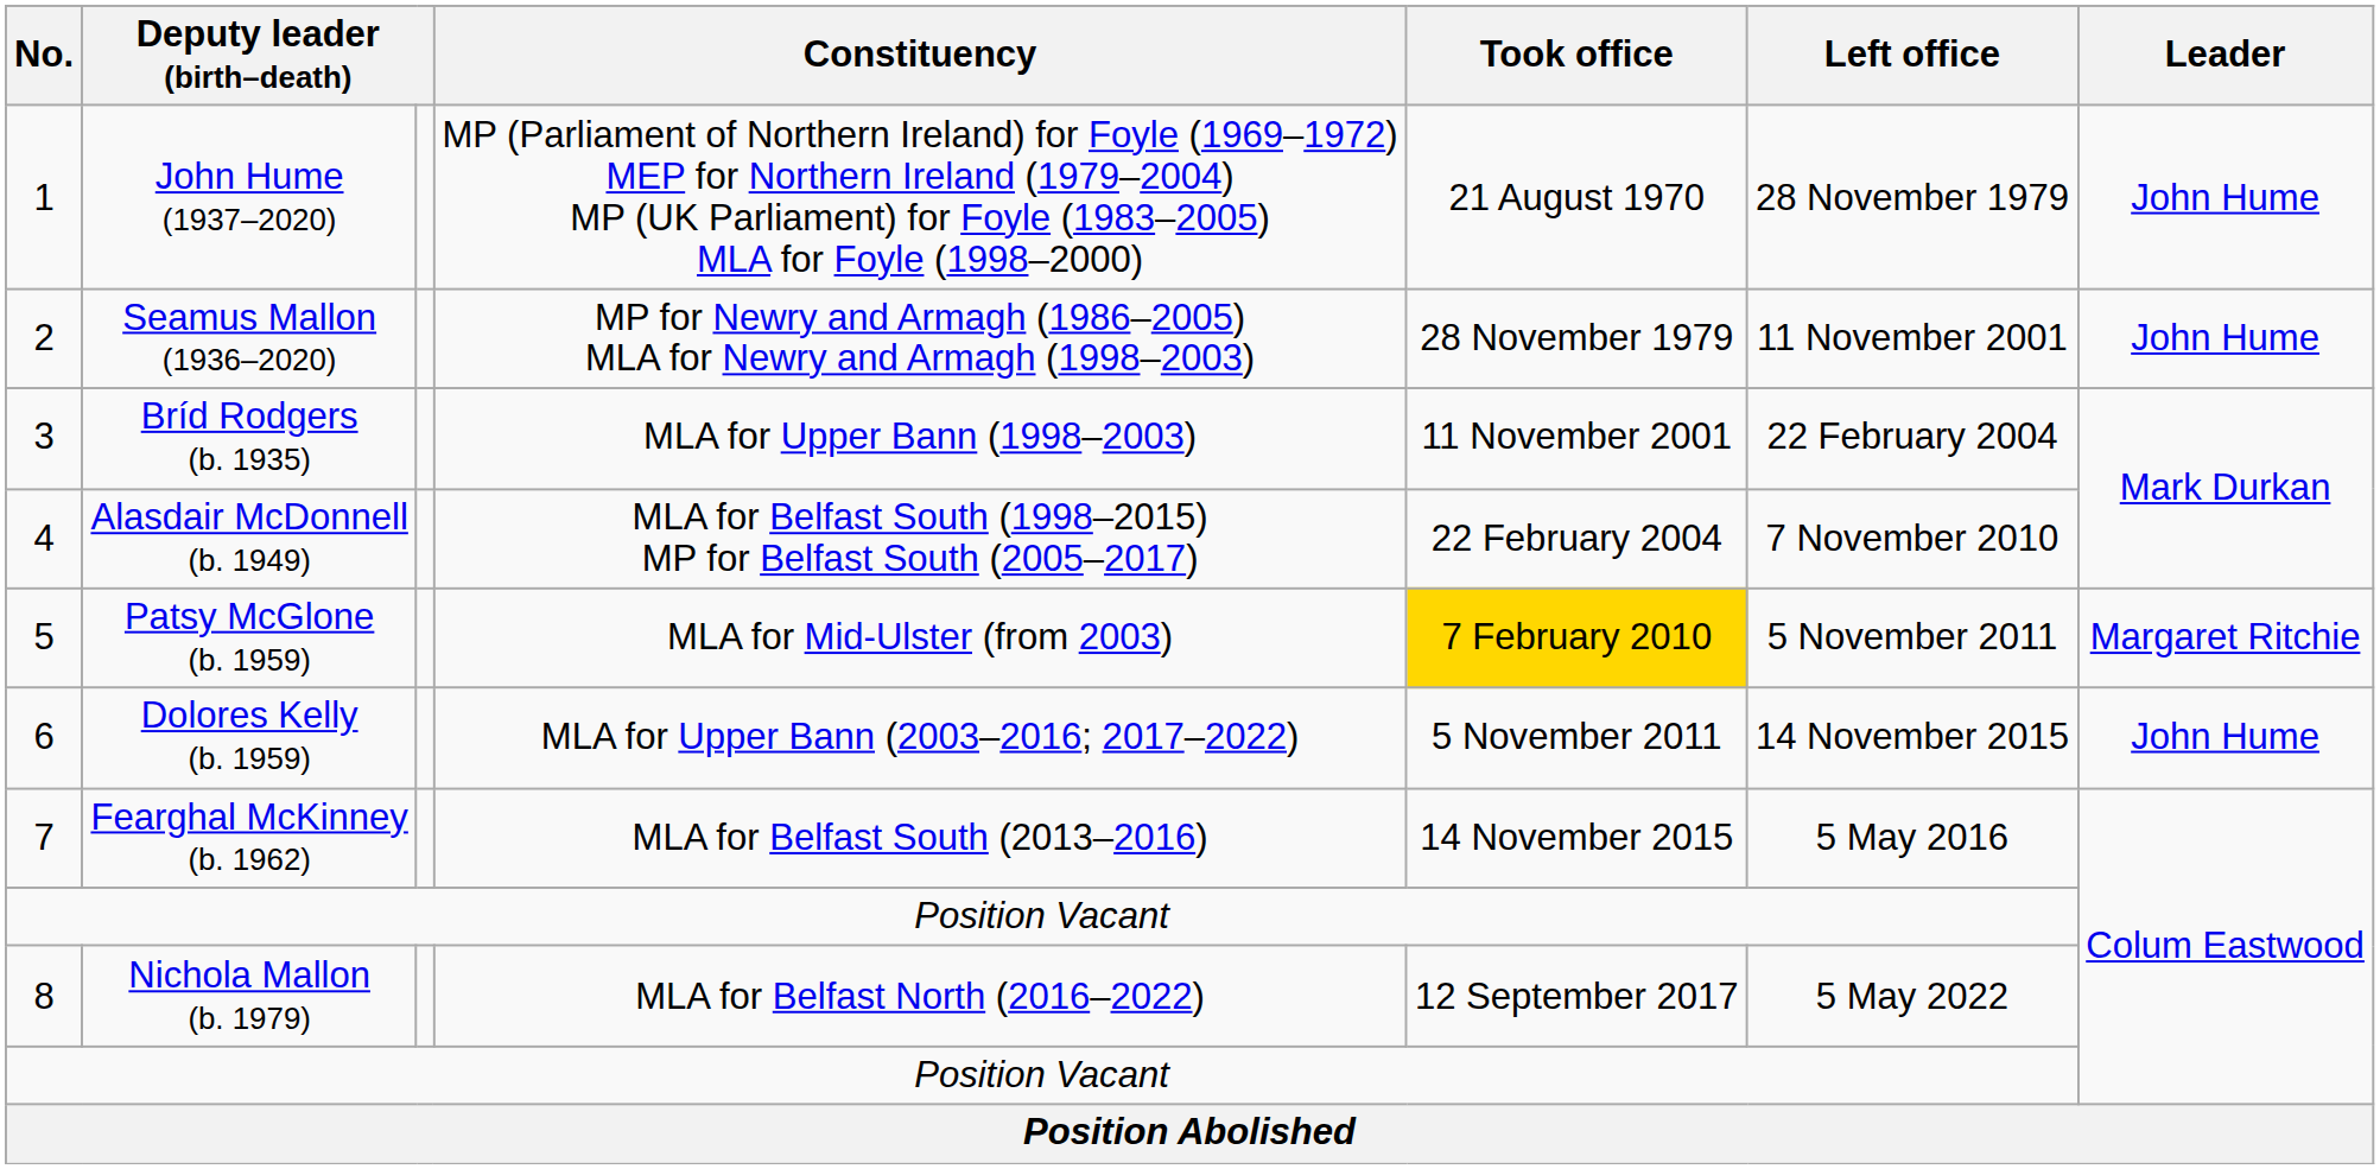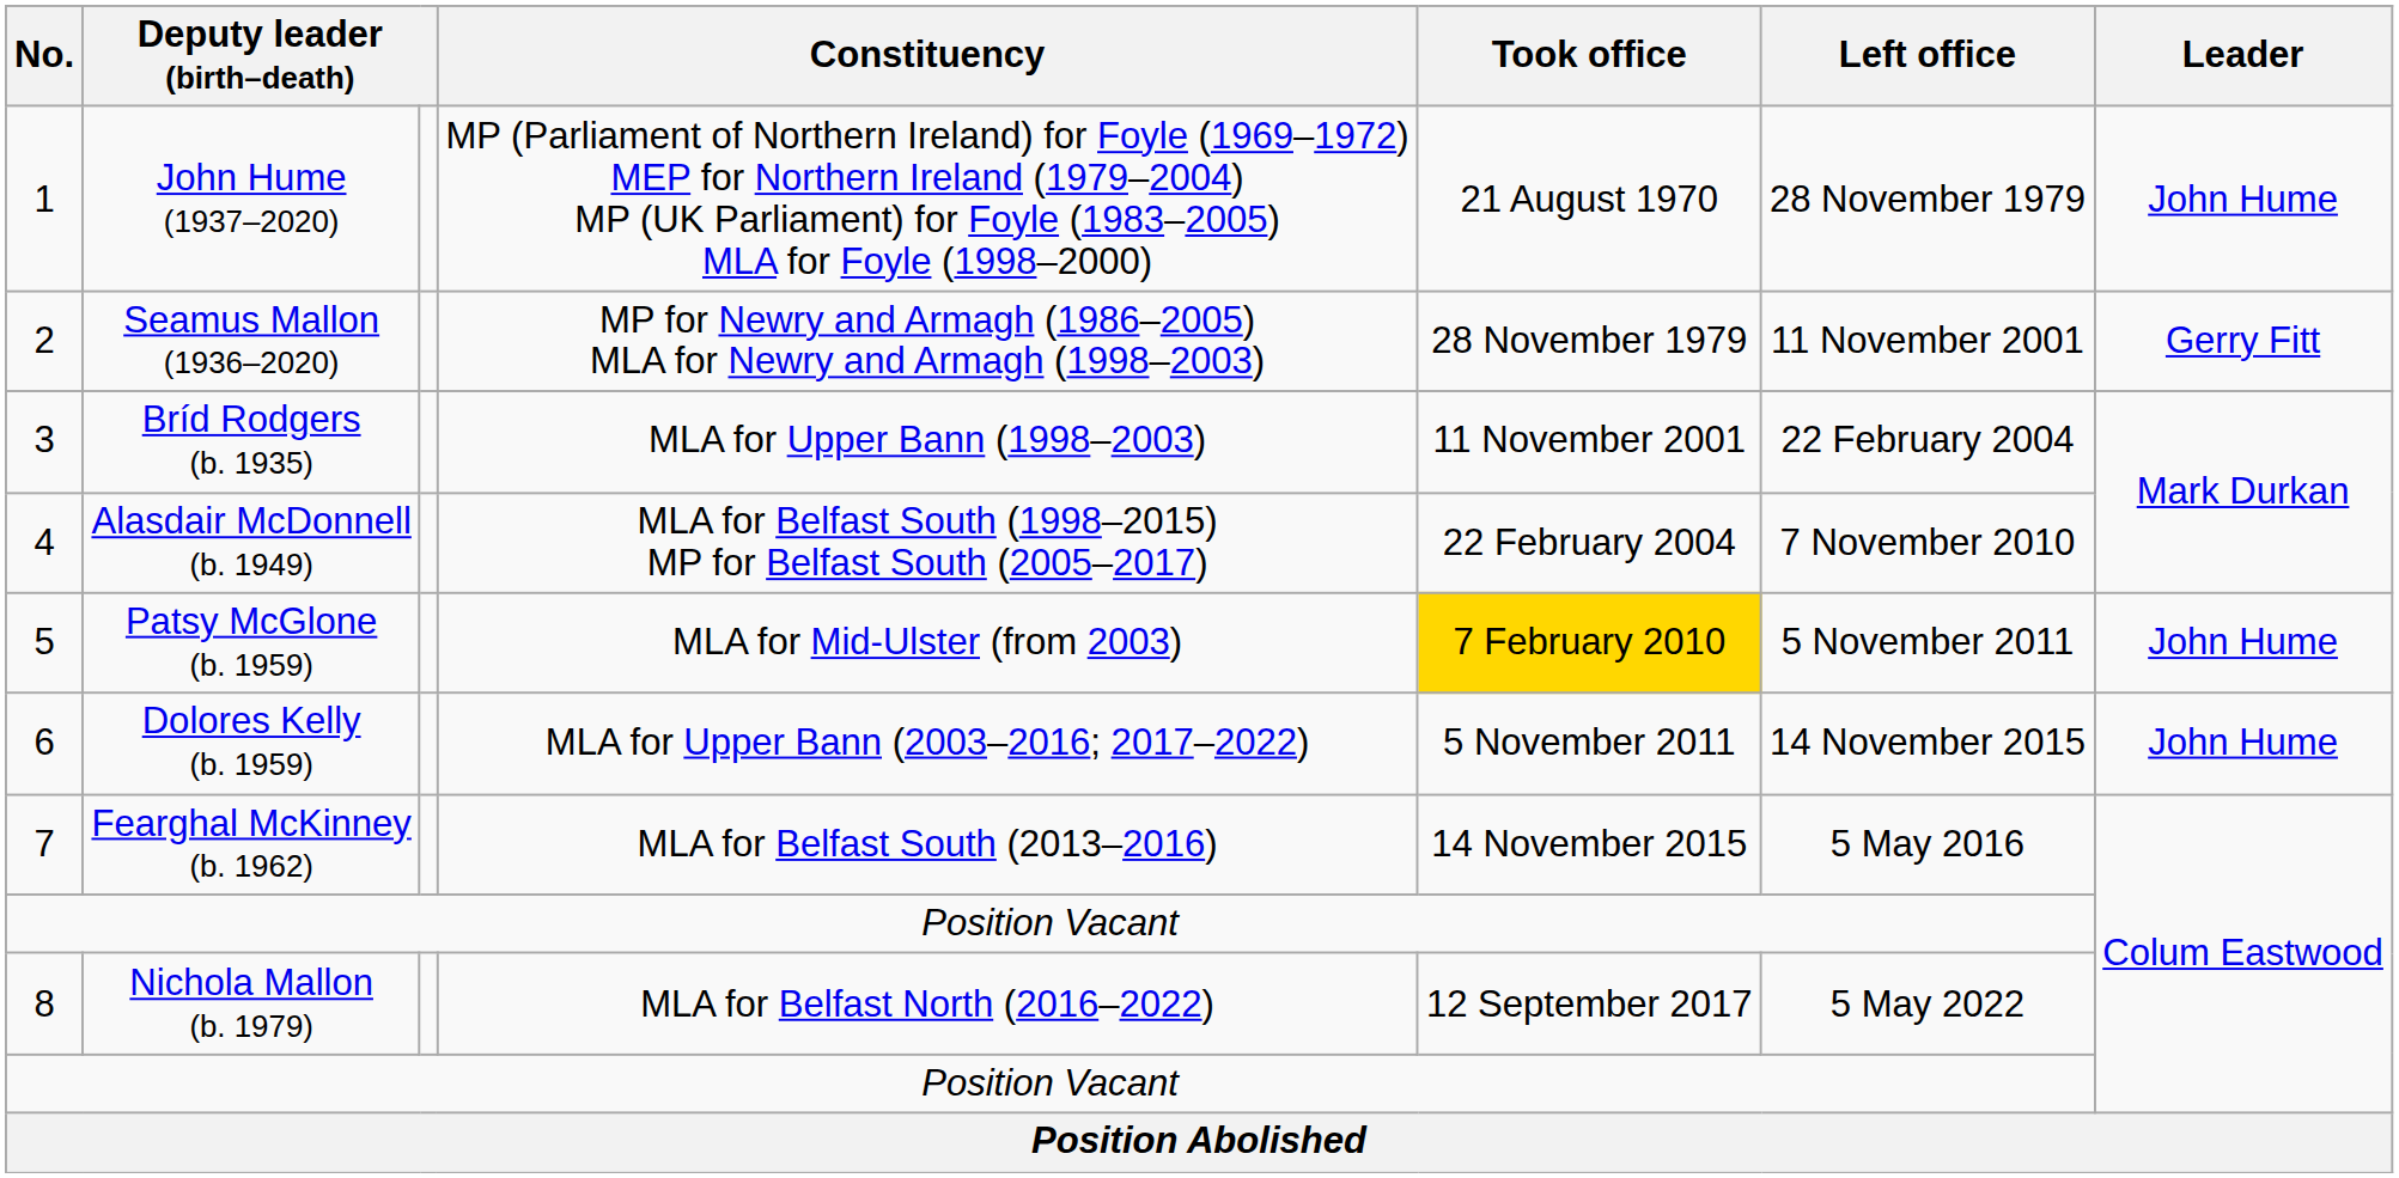Seamus Mallon (1936–2020) | Leader: John Hume -> Gerry Fitt
Patsy McGlone (b. 1959) | Leader: Margaret Ritchie -> John Hume
